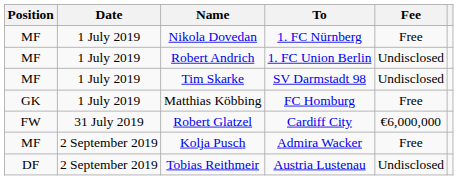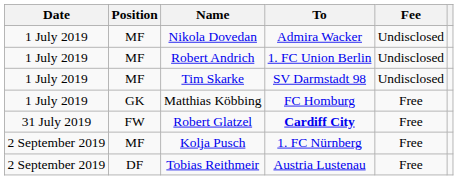columns swapped: Date <-> Position
Nikola Dovedan | To: 1. FC Nürnberg -> Admira Wacker
Nikola Dovedan | Fee: Free -> Undisclosed
Robert Glatzel | To: normal -> bold
Robert Glatzel | Fee: €6,000,000 -> Free
Kolja Pusch | To: Admira Wacker -> 1. FC Nürnberg
Tobias Reithmeir | Fee: Undisclosed -> Free
